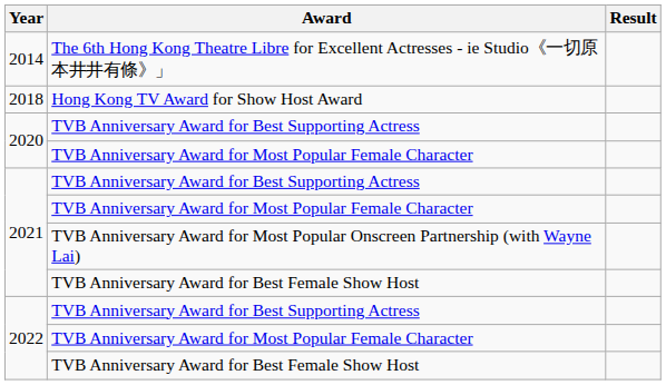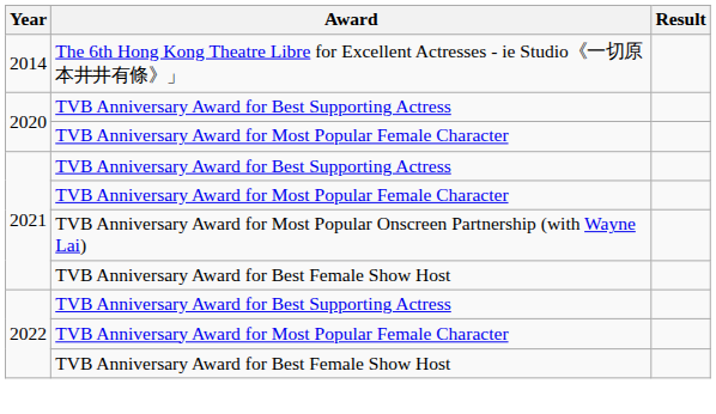- row: 2018 | Hong Kong TV Award for Show Host Award
